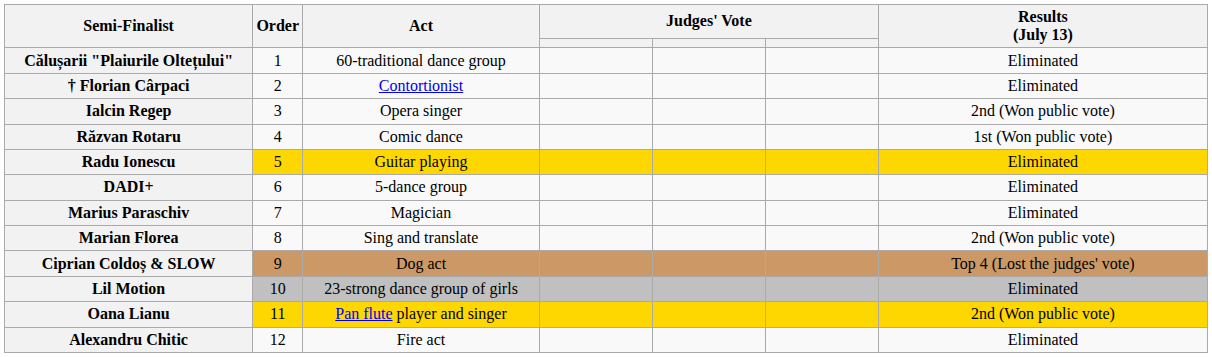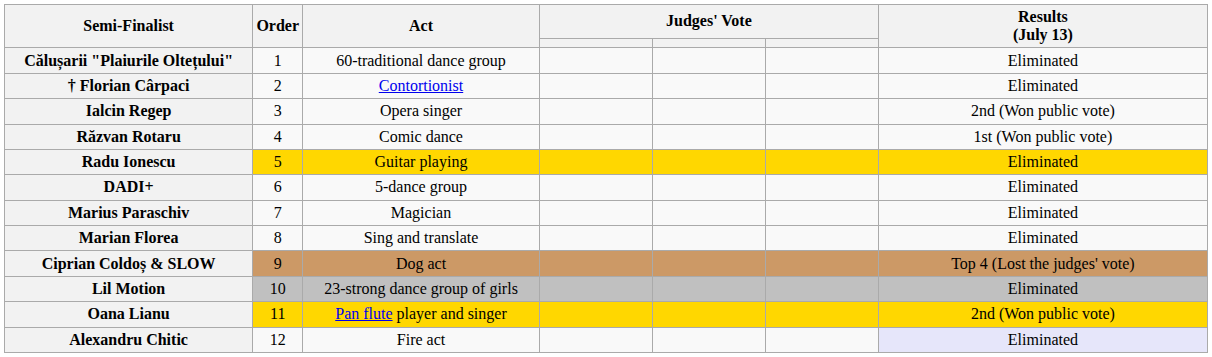Marian Florea | Results (July 13): 2nd (Won public vote) -> Eliminated
Alexandru Chitic | Results (July 13): no background -> lavender background
